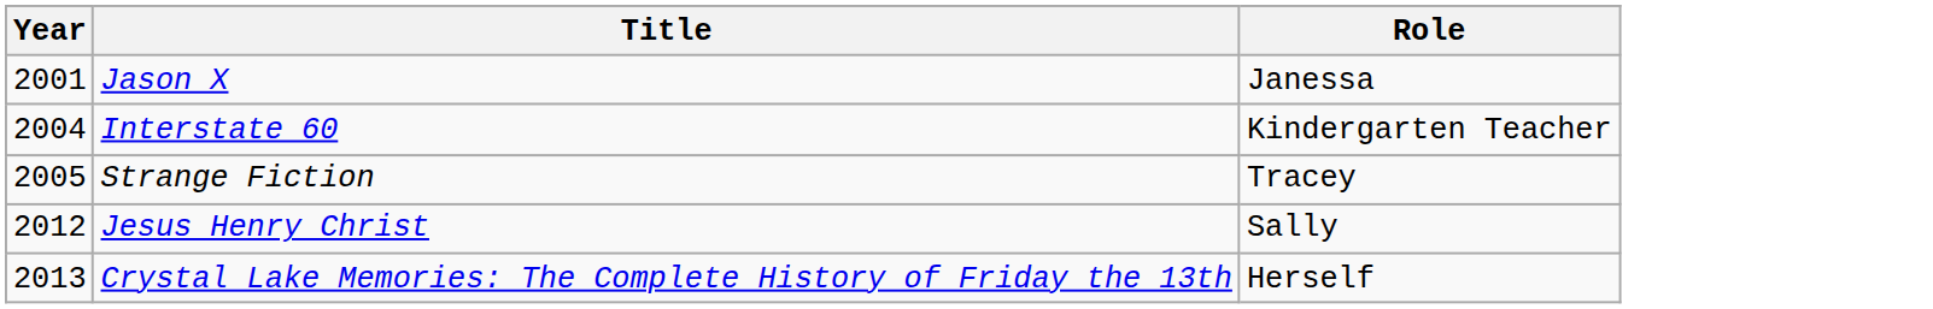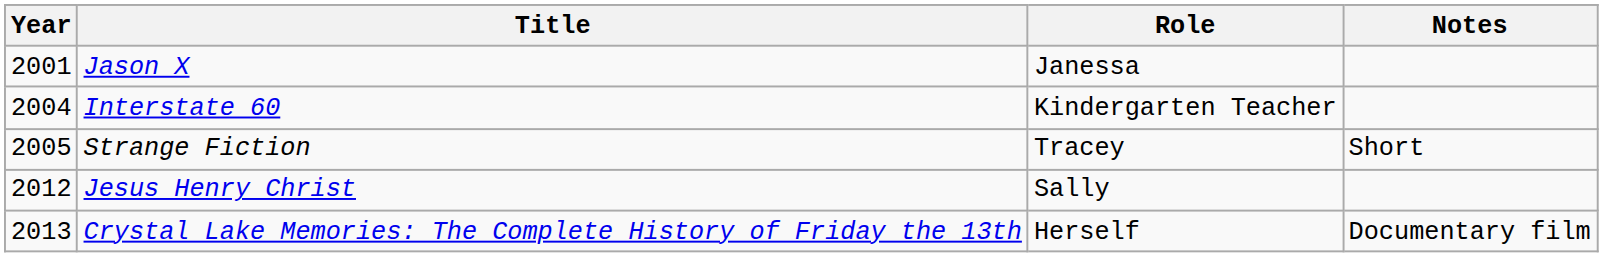+ column: Notes | Short | Documentary film
